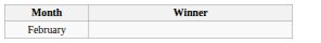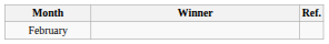+ column: Ref.
